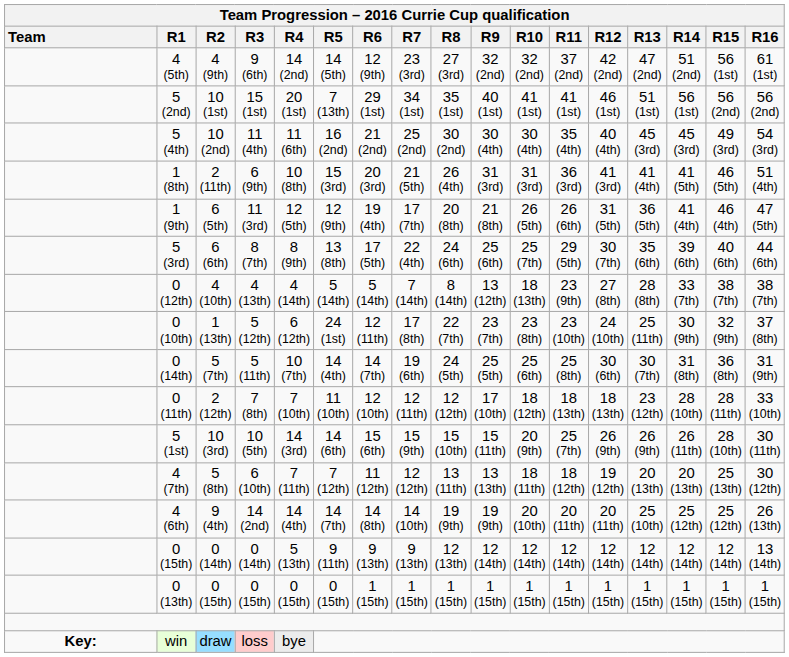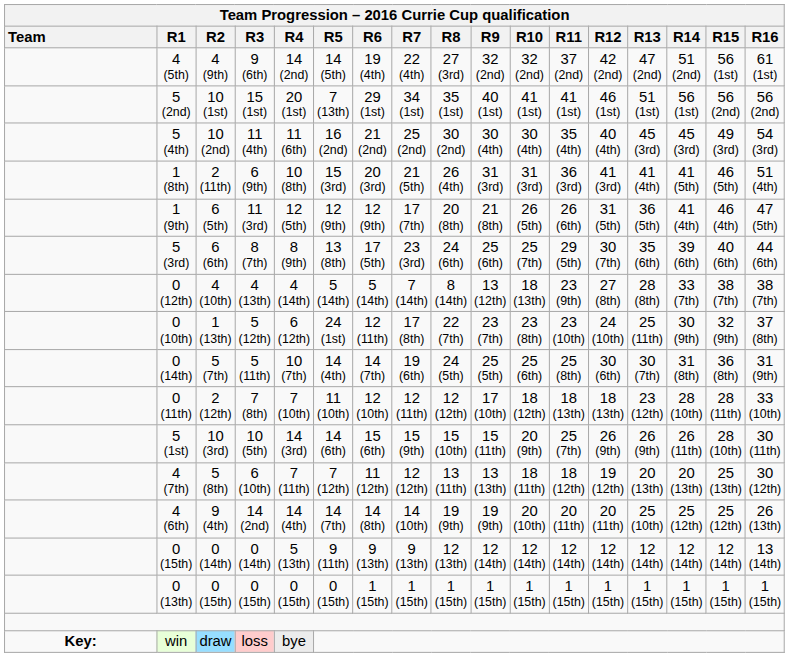4 (5th) | Team Progression – 2016 Currie Cup qualification / R6: 12 (9th) -> 19 (4th)
4 (5th) | Team Progression – 2016 Currie Cup qualification / R7: 23 (3rd) -> 22 (4th)
1 (9th) | Team Progression – 2016 Currie Cup qualification / R6: 19 (4th) -> 12 (9th)
5 (3rd) | Team Progression – 2016 Currie Cup qualification / R7: 22 (4th) -> 23 (3rd)
